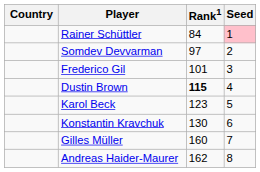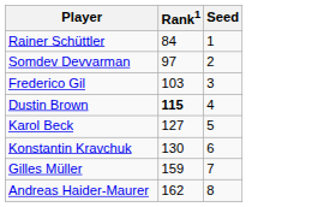- column: Country
Rainer Schüttler | Seed: pink background -> no background
Frederico Gil | Rank1: 101 -> 103
Karol Beck | Rank1: 123 -> 127
Gilles Müller | Rank1: 160 -> 159
